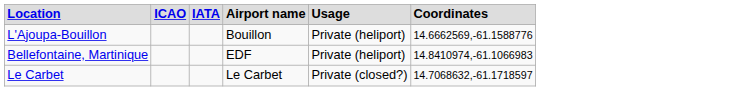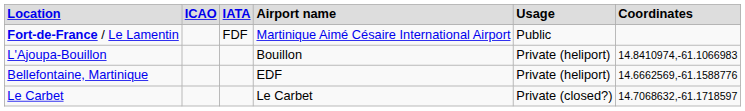+ row: Fort-de-France / Le Lamentin | FDF | Martinique Aimé Césaire International Airport | Public
L'Ajoupa-Bouillon | column 6: 14.6662569,-61.1588776 -> 14.8410974,-61.1066983
Bellefontaine, Martinique | column 6: 14.8410974,-61.1066983 -> 14.6662569,-61.1588776
